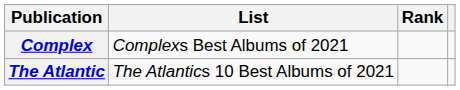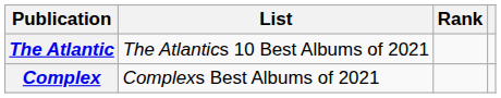rows swapped: The Atlantic <-> Complex
